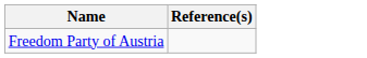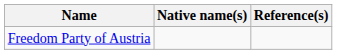+ column: Native name(s)
